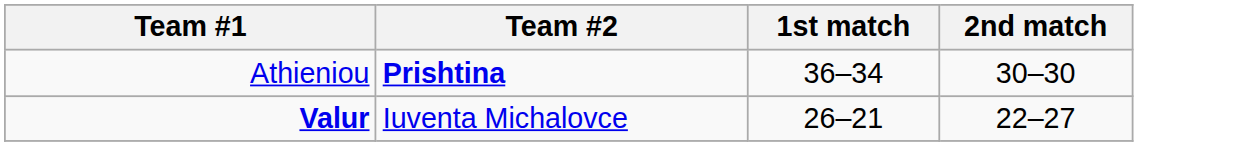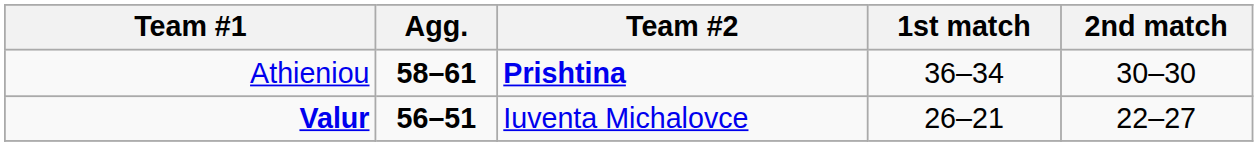+ column: Agg. | 58–61 | 56–51
